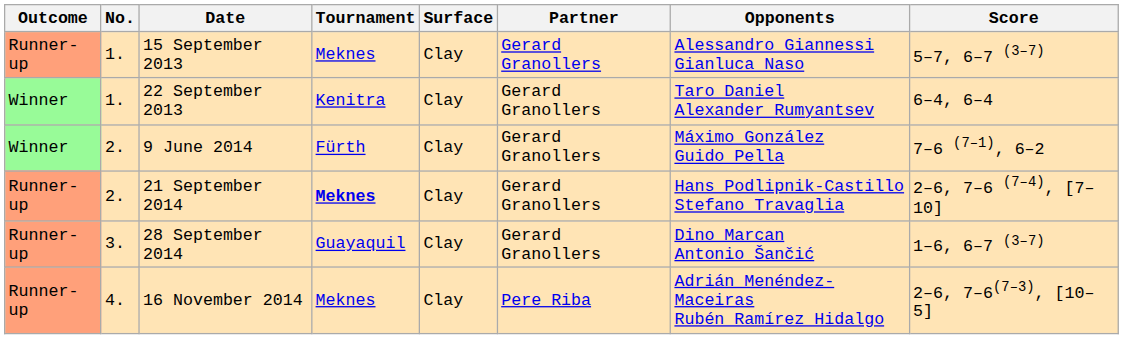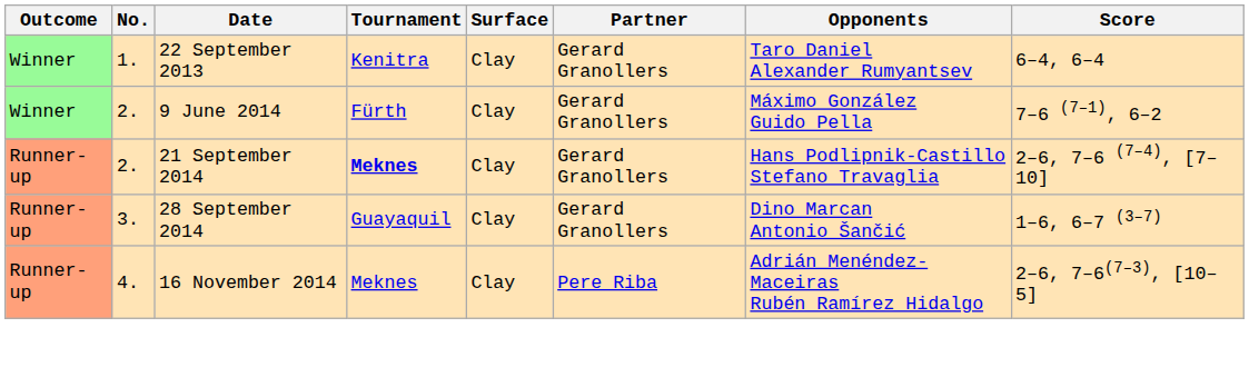- row: Runner-up | 1. | 15 September 2013 | Meknes | Clay | Gerard Granollers | Alessandro Giannessi Gianluca Naso | 5–7, 6–7 (3–7)
